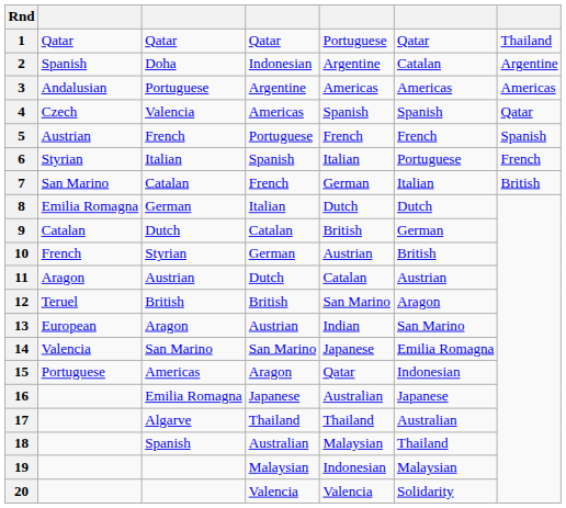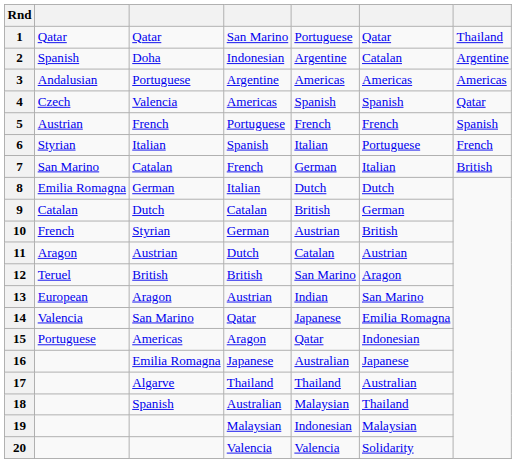1 | column 4: Qatar -> San Marino
14 | column 4: San Marino -> Qatar
